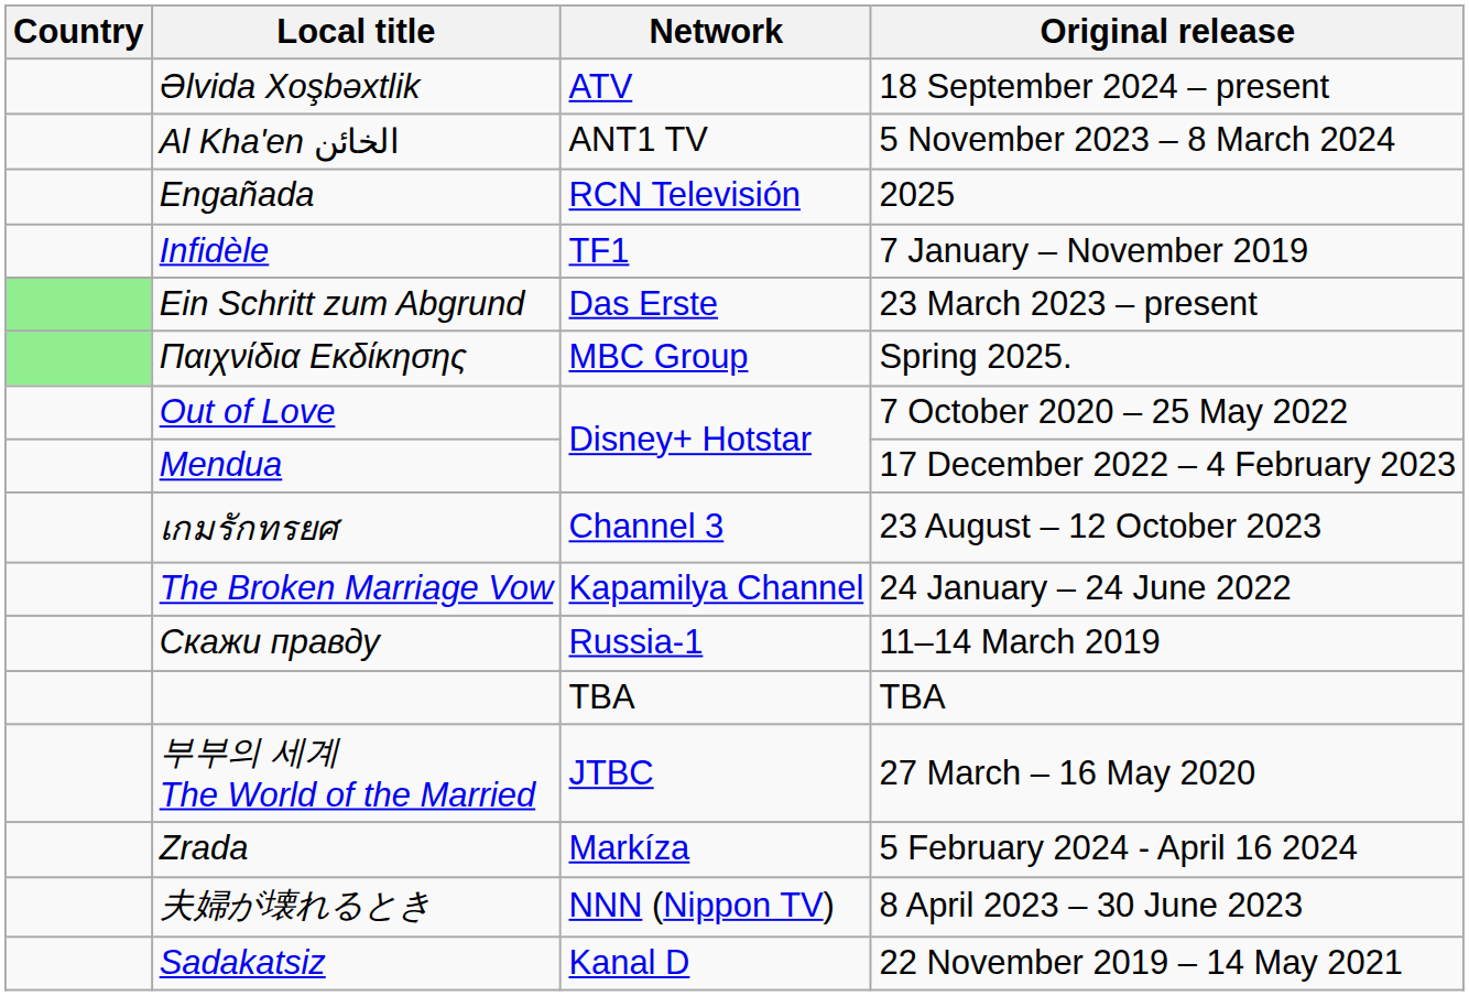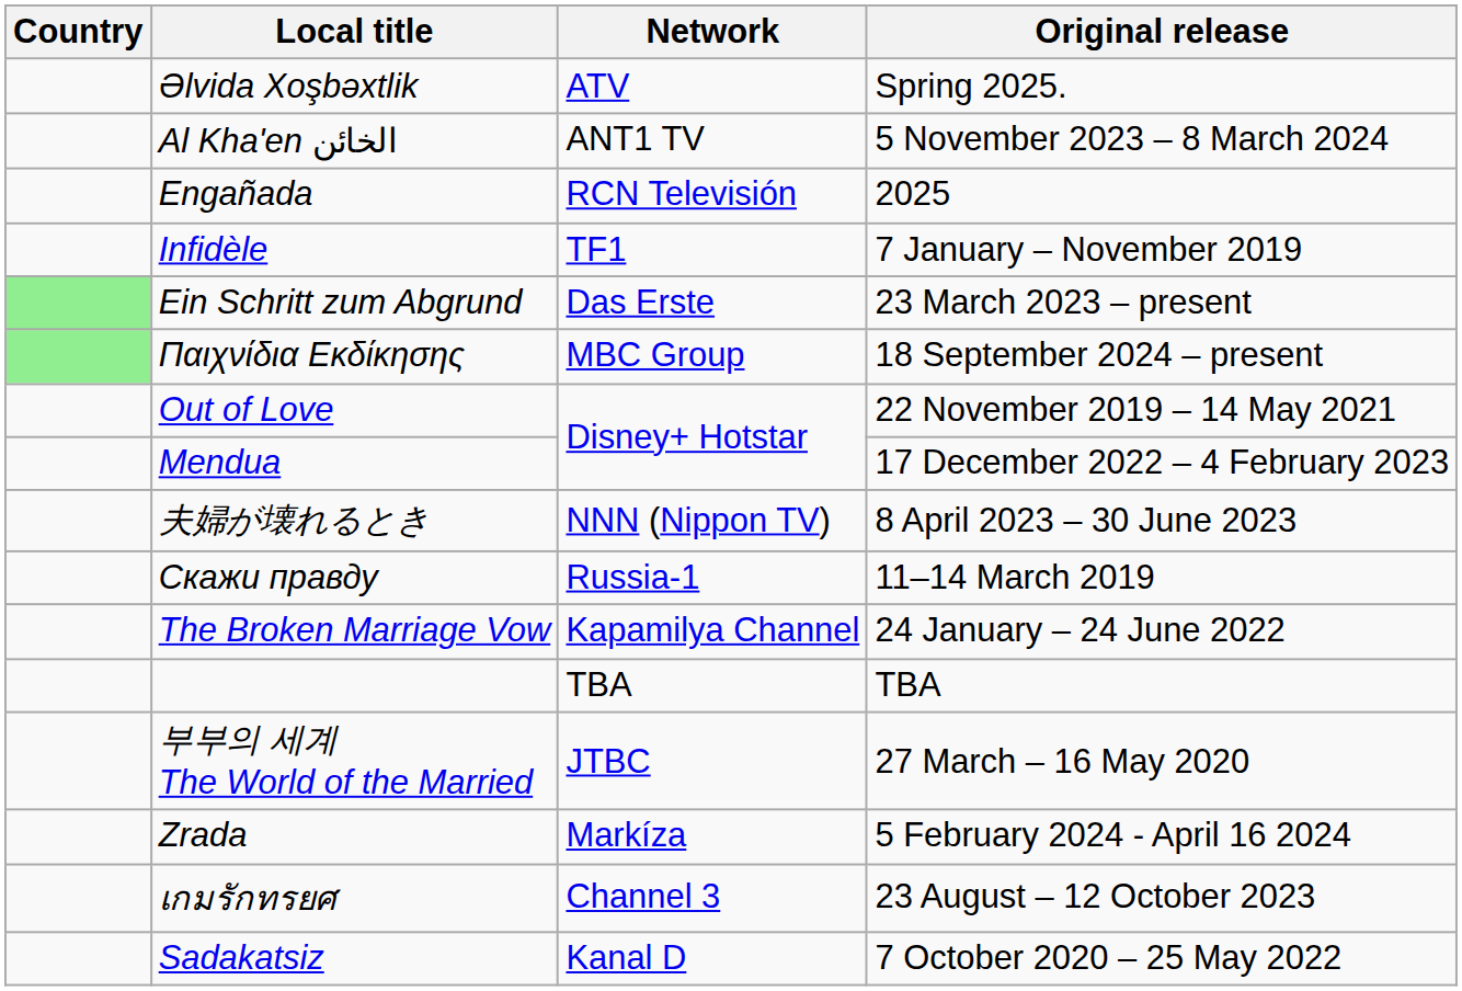Əlvida Xoşbəxtlik | Original release: 18 September 2024 – present -> Spring 2025.
Παιχνίδια Εκδίκησης | Original release: Spring 2025. -> 18 September 2024 – present
Out of Love | Original release: 7 October 2020 – 25 May 2022 -> 22 November 2019 – 14 May 2021
rows swapped: 夫婦が壊れるとき <-> เกมรักทรยศ
rows swapped: The Broken Marriage Vow <-> Скажи правду
Sadakatsiz | Original release: 22 November 2019 – 14 May 2021 -> 7 October 2020 – 25 May 2022
